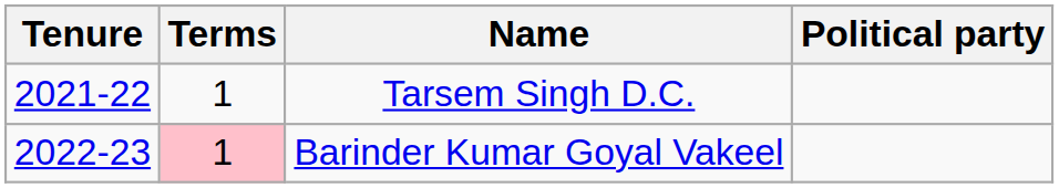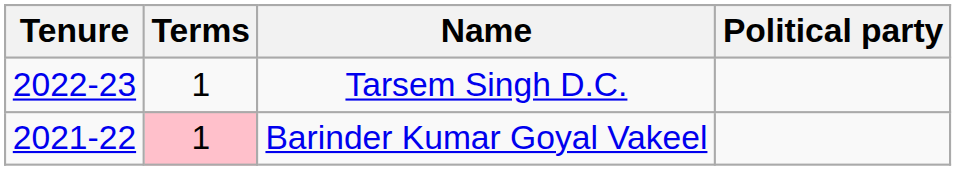Tarsem Singh D.C. | Tenure: 2021-22 -> 2022-23
Barinder Kumar Goyal Vakeel | Tenure: 2022-23 -> 2021-22
